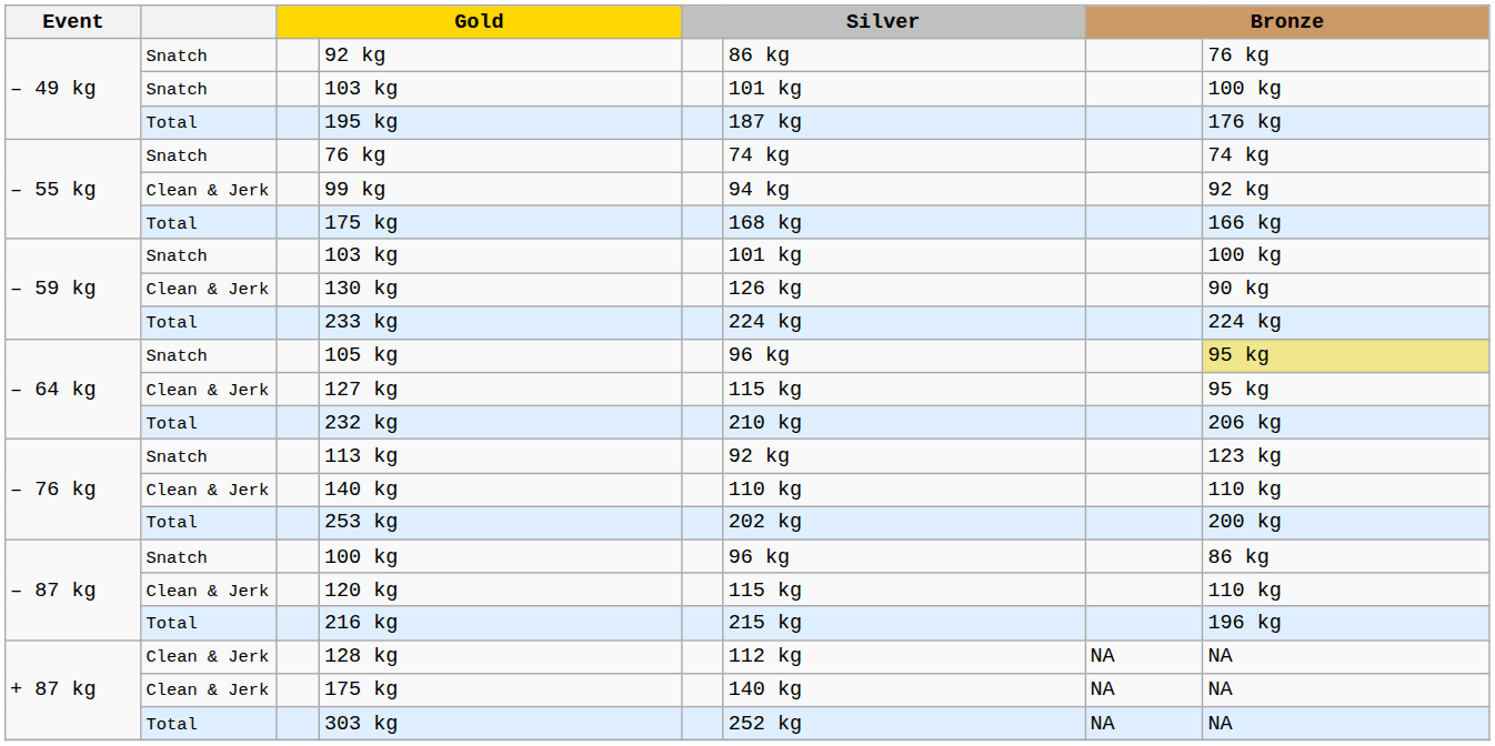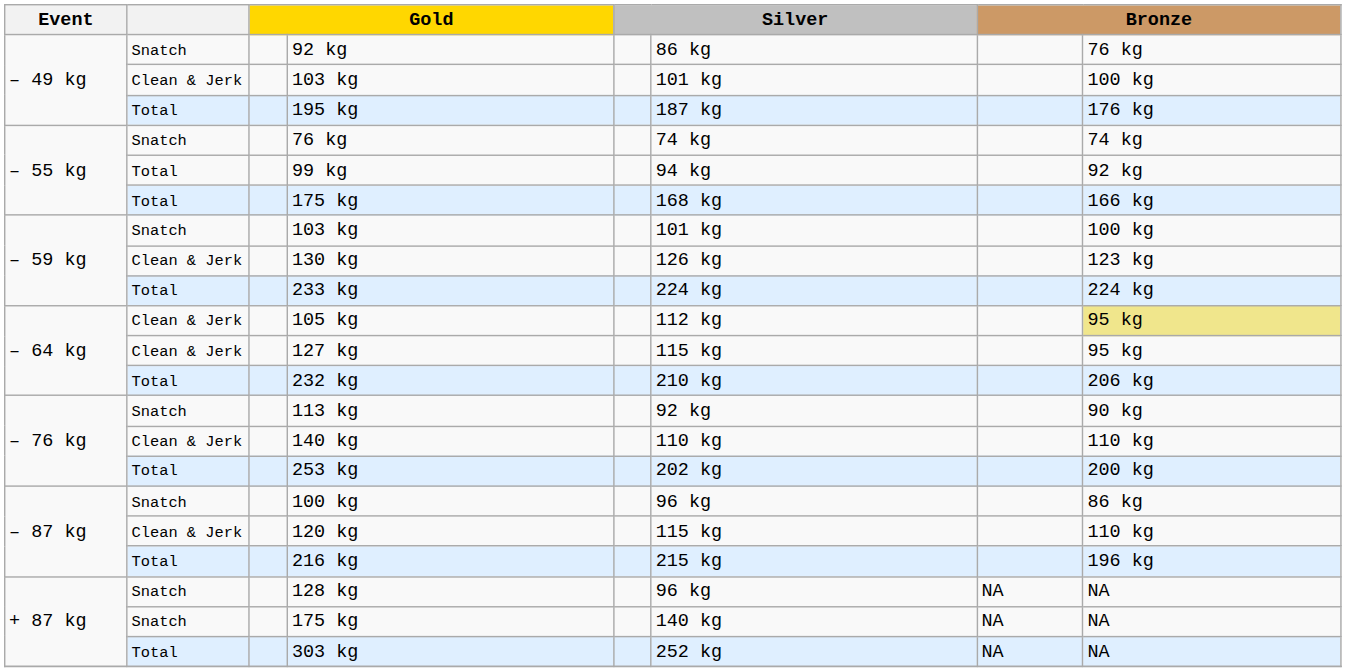– 49 kg / 103 kg | column 2: Snatch -> Clean & Jerk
99 kg | column 2: Clean & Jerk -> Total
130 kg | column 8: 90 kg -> 123 kg
105 kg | column 2: Snatch -> Clean & Jerk
105 kg | column 6: 96 kg -> 112 kg
113 kg | column 8: 123 kg -> 90 kg
128 kg | column 2: Clean & Jerk -> Snatch
128 kg | column 6: 112 kg -> 96 kg
+ 87 kg / 175 kg | column 2: Clean & Jerk -> Snatch
